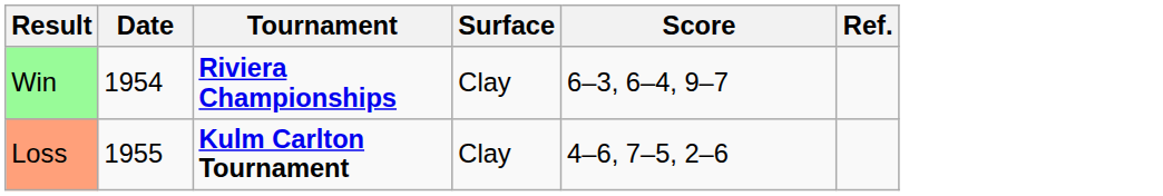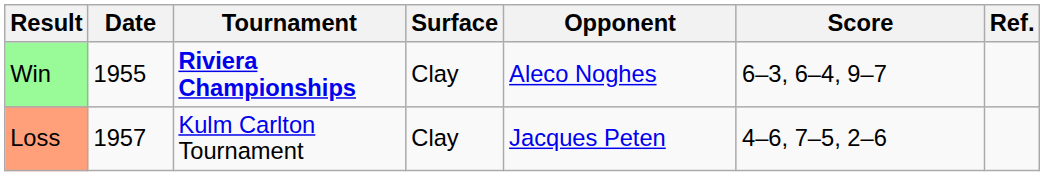+ column: Opponent | Aleco Noghes | Jacques Peten
Win | Date: 1954 -> 1955
Loss | Date: 1955 -> 1957
Loss | Tournament: bold -> normal
